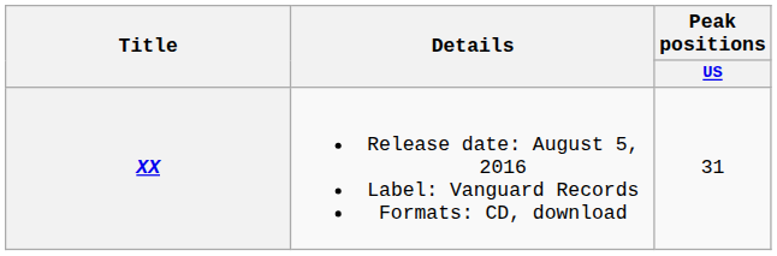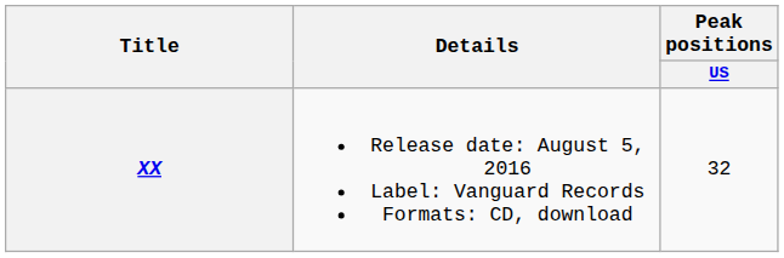XX | Peak positions / US: 31 -> 32
